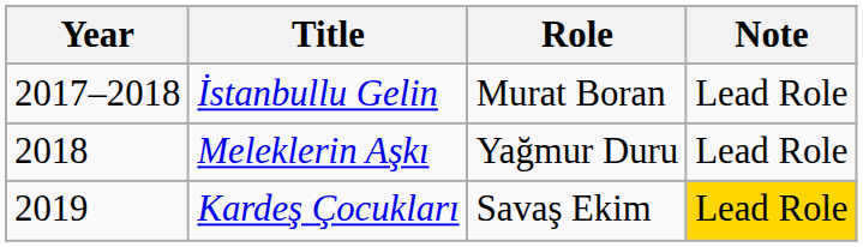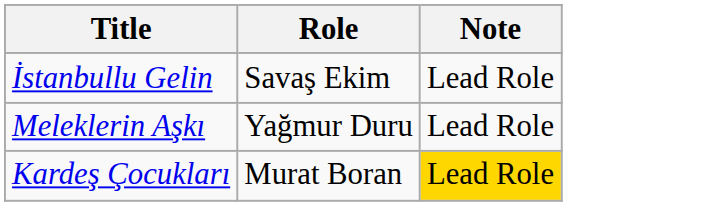- column: Year | 2017–2018 | 2018 | 2019
İstanbullu Gelin | Role: Murat Boran -> Savaş Ekim
Kardeş Çocukları | Role: Savaş Ekim -> Murat Boran
